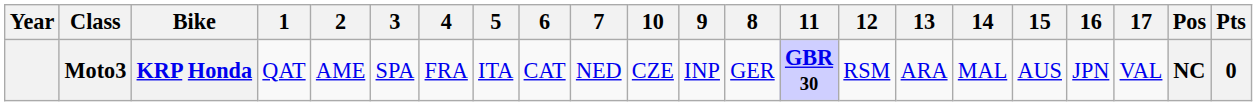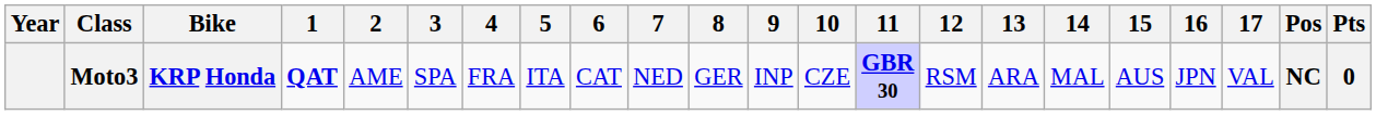columns swapped: 8 <-> 10
Moto3 | 1: normal -> bold
